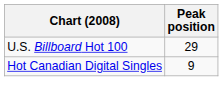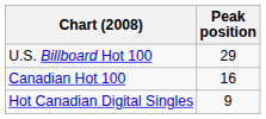+ row: Canadian Hot 100 | 16
